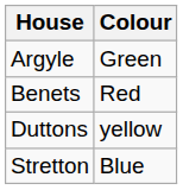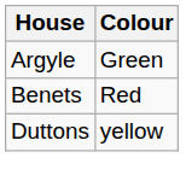- row: Stretton | Blue
